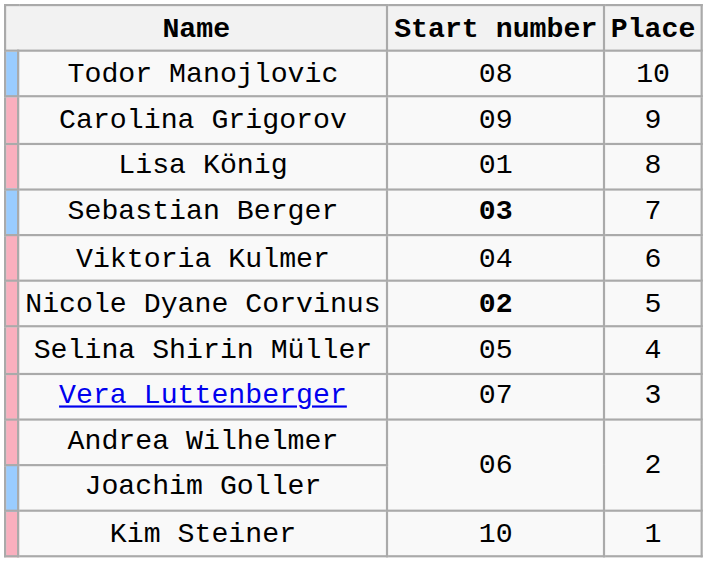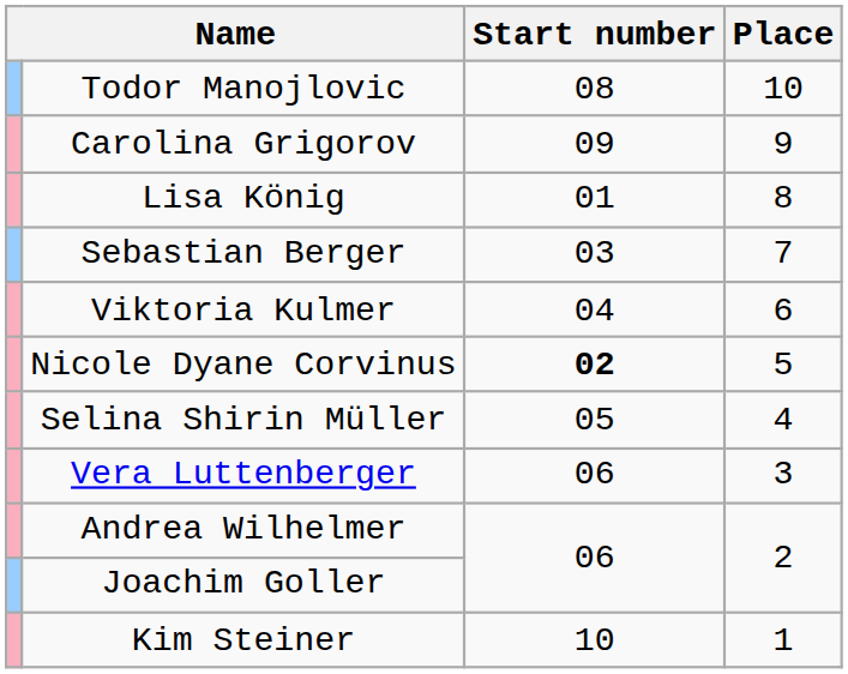Sebastian Berger | Start number: bold -> normal
Vera Luttenberger | Start number: 07 -> 06
